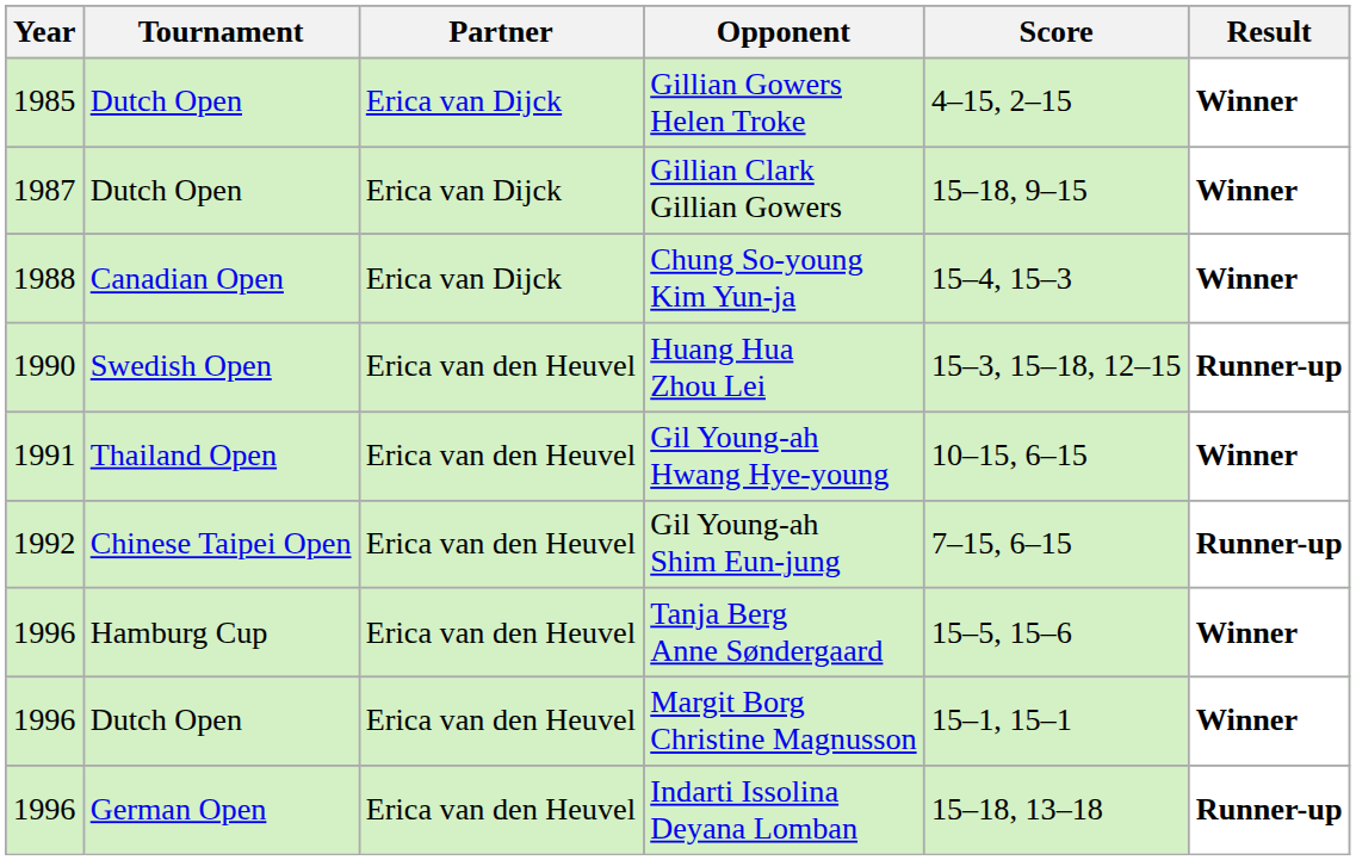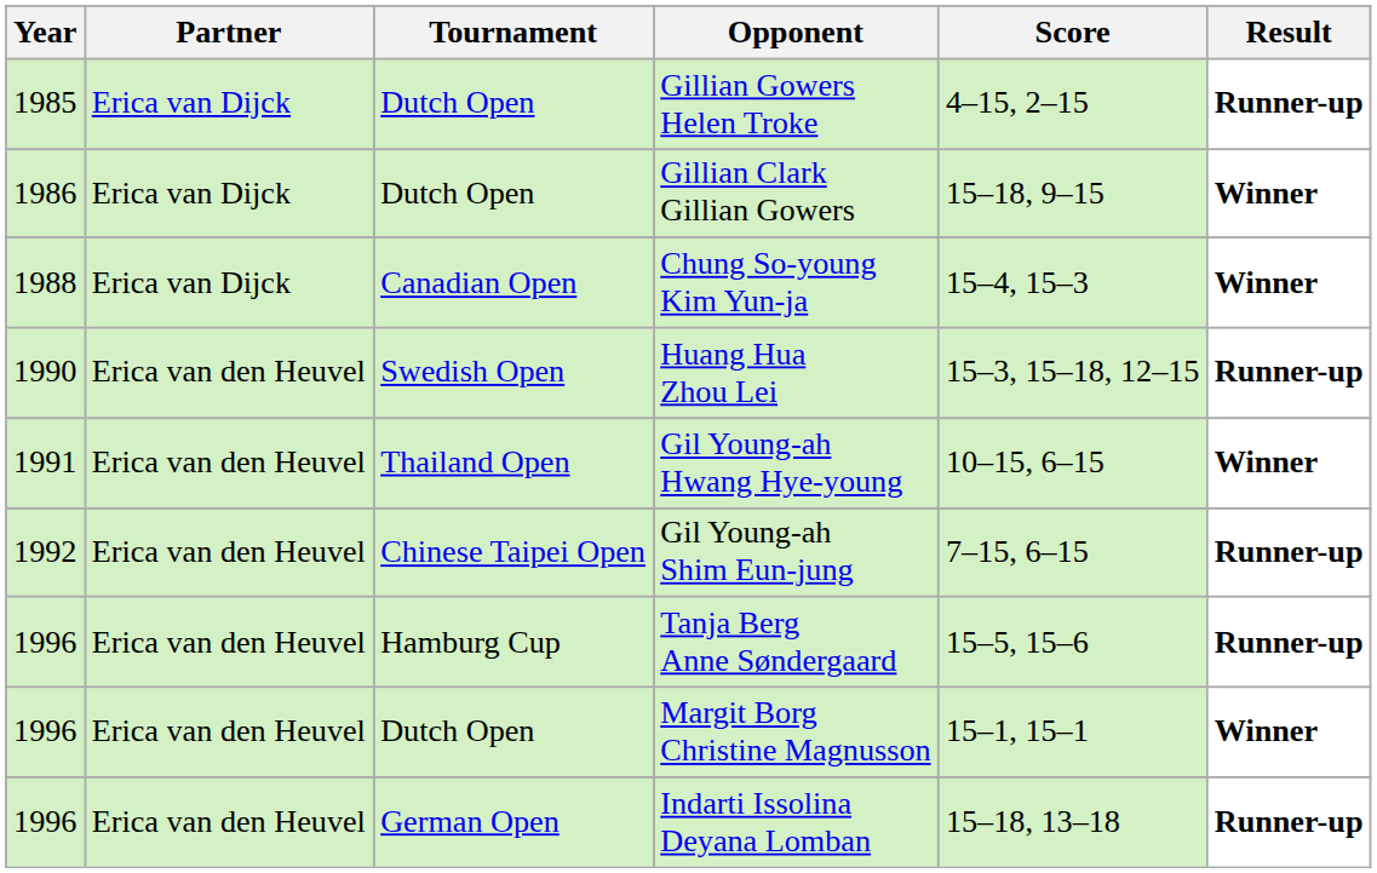columns swapped: Tournament <-> Partner
Gillian Gowers Helen Troke | Result: Winner -> Runner-up
Gillian Clark Gillian Gowers | Year: 1987 -> 1986
Tanja Berg Anne Søndergaard | Result: Winner -> Runner-up
